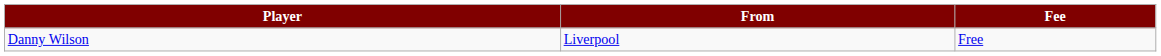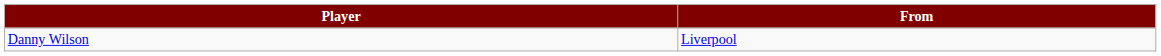- column: Fee | Free
